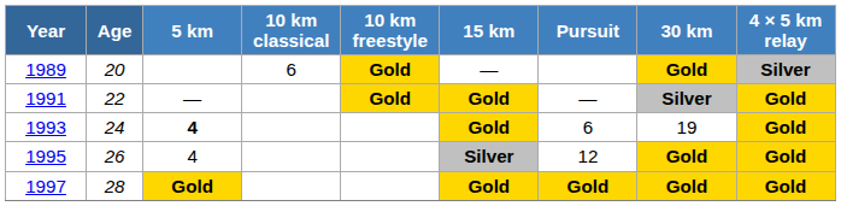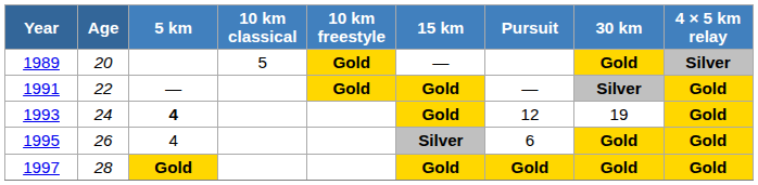1989 | 10 km classical: 6 -> 5
1993 | Pursuit: 6 -> 12
1995 | Pursuit: 12 -> 6
